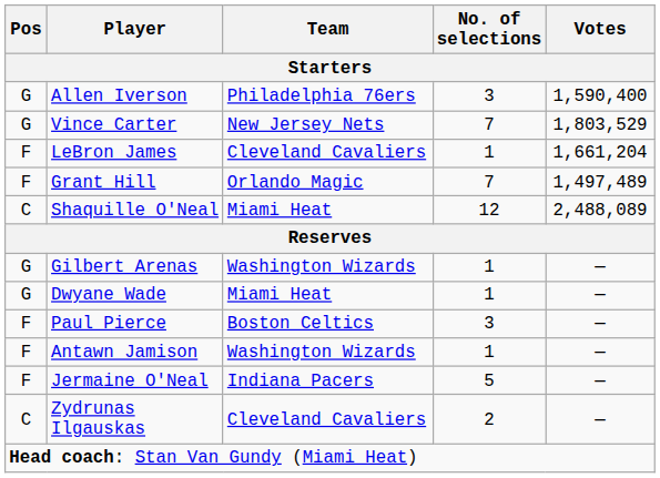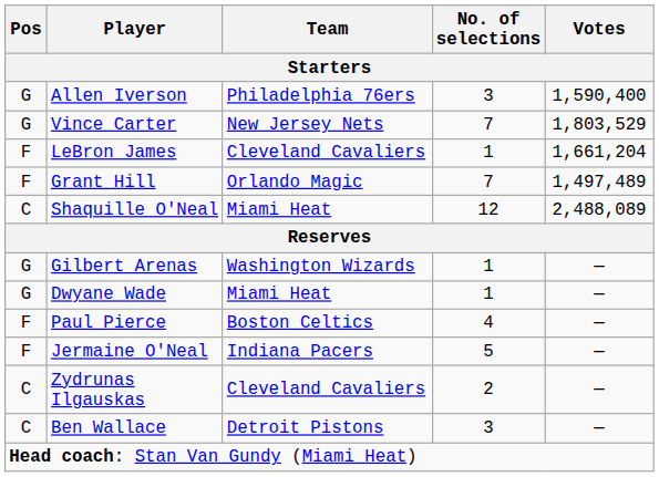Paul Pierce | No. of selections: 3 -> 4
- row: F | Antawn Jamison | Washington Wizards | 1 | —
+ row: C | Ben Wallace | Detroit Pistons | 3 | —
